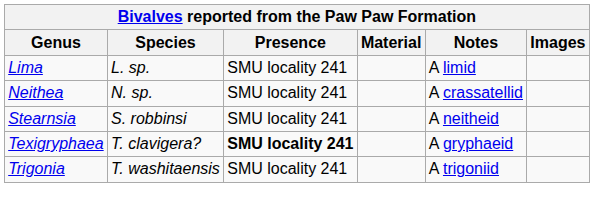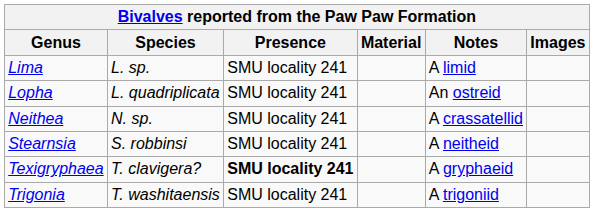+ row: Lopha | L. quadriplicata | SMU locality 241 | An ostreid
